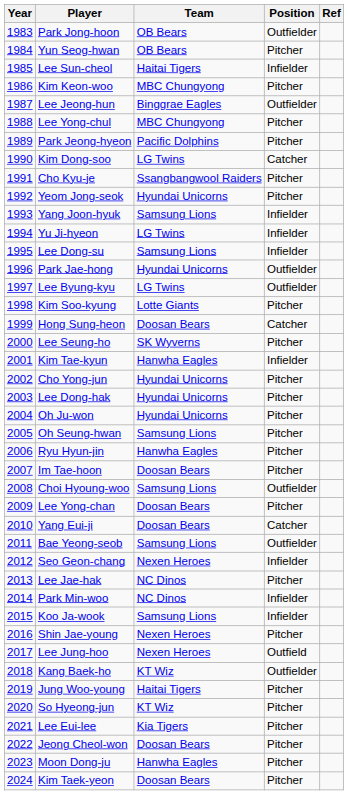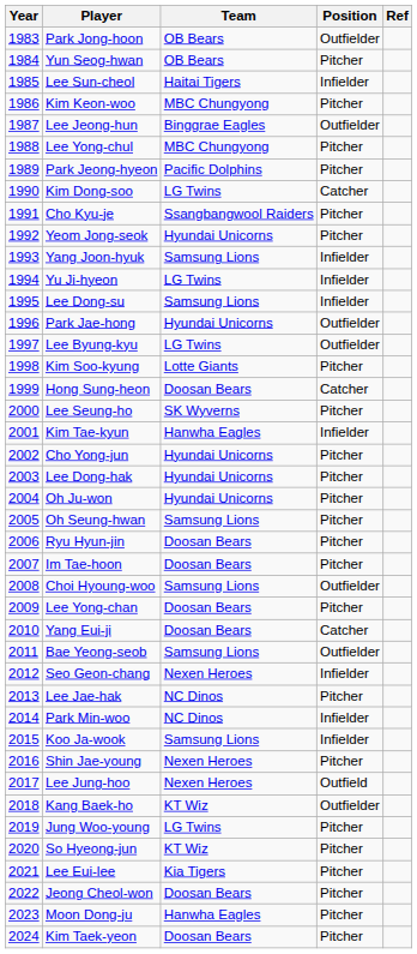Ryu Hyun-jin | Team: Hanwha Eagles -> Doosan Bears
Jung Woo-young | Team: Haitai Tigers -> LG Twins
